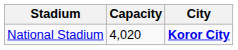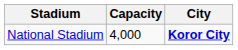National Stadium | Capacity: 4,020 -> 4,000
